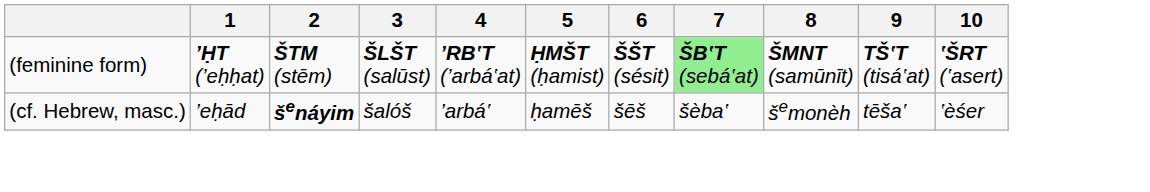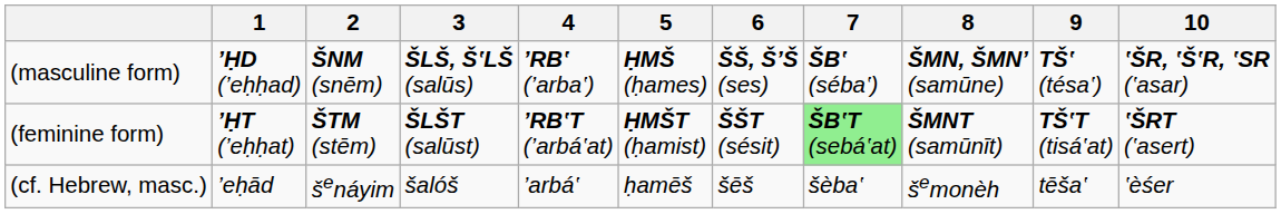+ row: (masculine form) | ’ḤD (’eḥḥad) | ŠNM (snēm) | ŠLŠ, Š‛LŠ (salūs) | ’RB‛ (’arba‛) | ḤMŠ (ḥames) | ŠŠ, Š’Š (ses) | ŠB‛ (séba‛) | ŠMN, ŠMN’ (samūne) | TŠ‛ (tésa‛) | ‛ŠR, ‛Š‛R, ‛SR (‛asar)
(cf. Hebrew, masc.) | 2: bold -> normal
